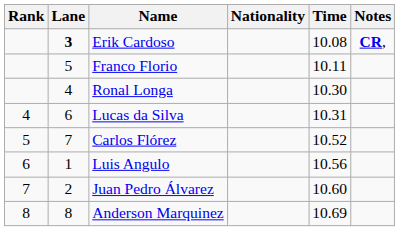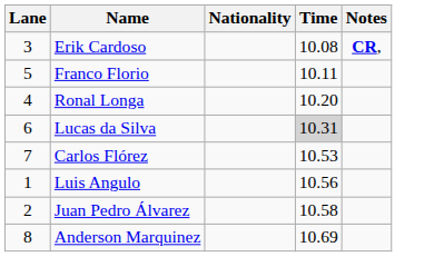- column: Rank | 4 | 5 | 6 | 7 | 8
Erik Cardoso | Lane: bold -> normal
Ronal Longa | Time: 10.30 -> 10.20
Lucas da Silva | Time: no background -> lightgrey background
Carlos Flórez | Time: 10.52 -> 10.53
Juan Pedro Álvarez | Time: 10.60 -> 10.58
